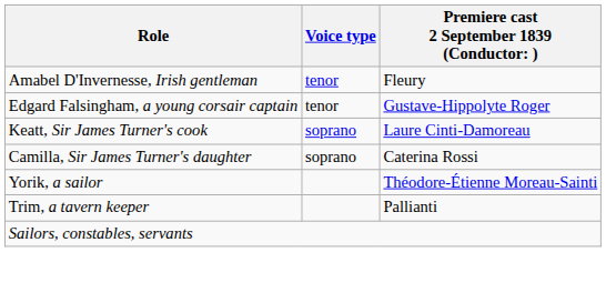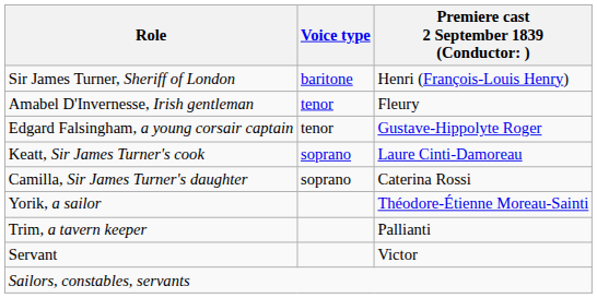+ row: Sir James Turner, Sheriff of London | baritone | Henri (François-Louis Henry)
+ row: Servant | Victor
